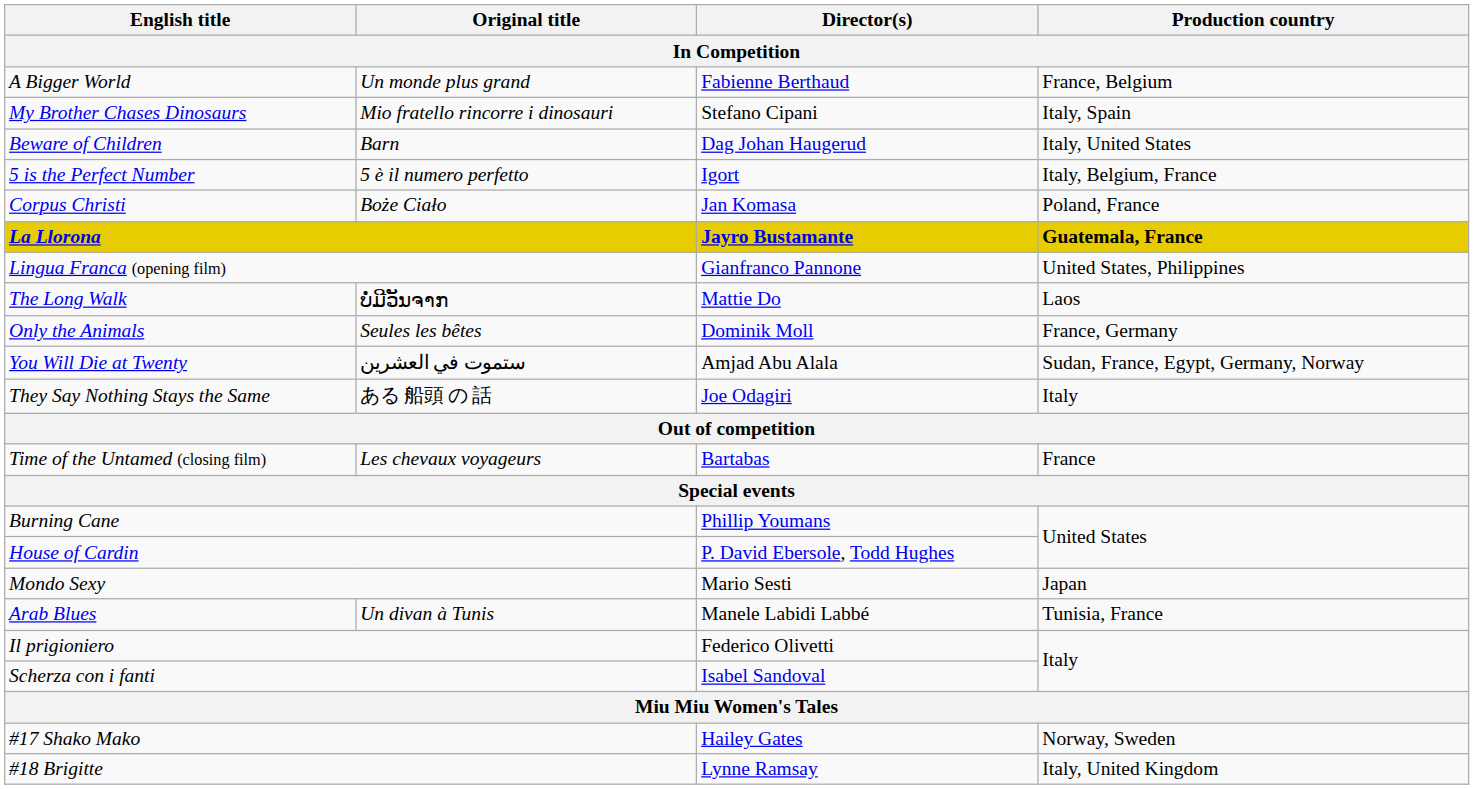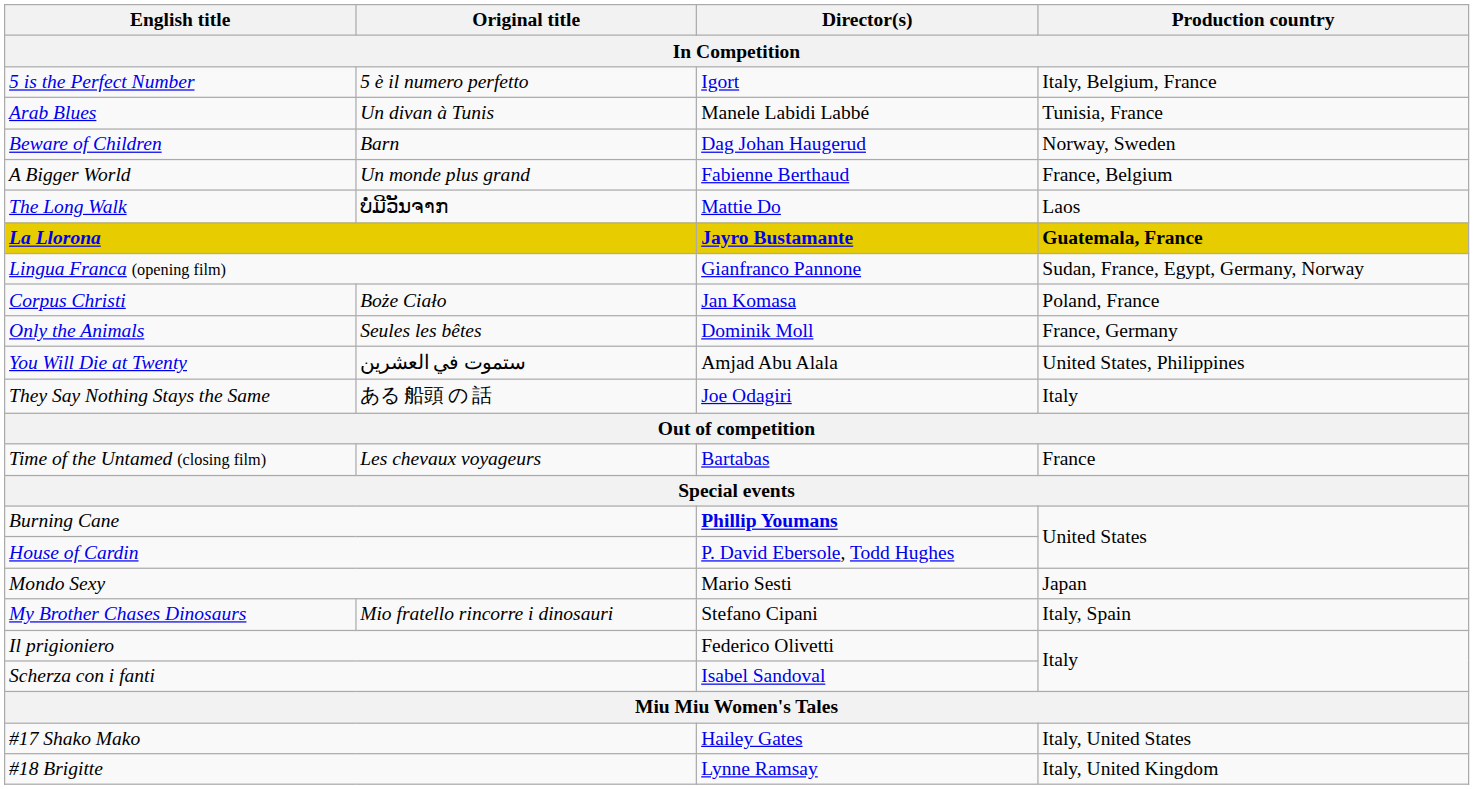rows swapped: 5 is the Perfect Number <-> A Bigger World
rows swapped: Arab Blues <-> My Brother Chases Dinosaurs
Beware of Children | Production country: Italy, United States -> Norway, Sweden
rows swapped: Corpus Christi <-> The Long Walk
Lingua Franca (opening film) | Production country: United States, Philippines -> Sudan, France, Egypt, Germany, Norway
You Will Die at Twenty | Production country: Sudan, France, Egypt, Germany, Norway -> United States, Philippines
Burning Cane | Director(s): normal -> bold
#17 Shako Mako | Production country: Norway, Sweden -> Italy, United States
